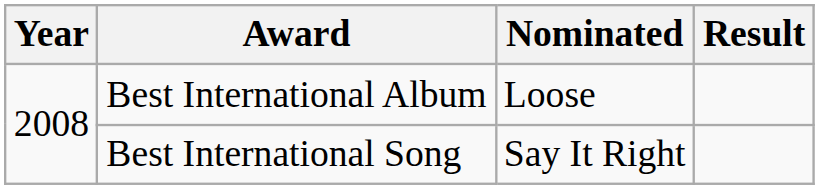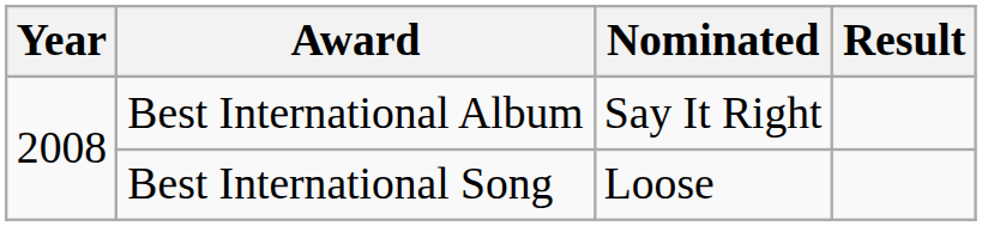Best International Album | Nominated: Loose -> Say It Right
Best International Song | Nominated: Say It Right -> Loose
